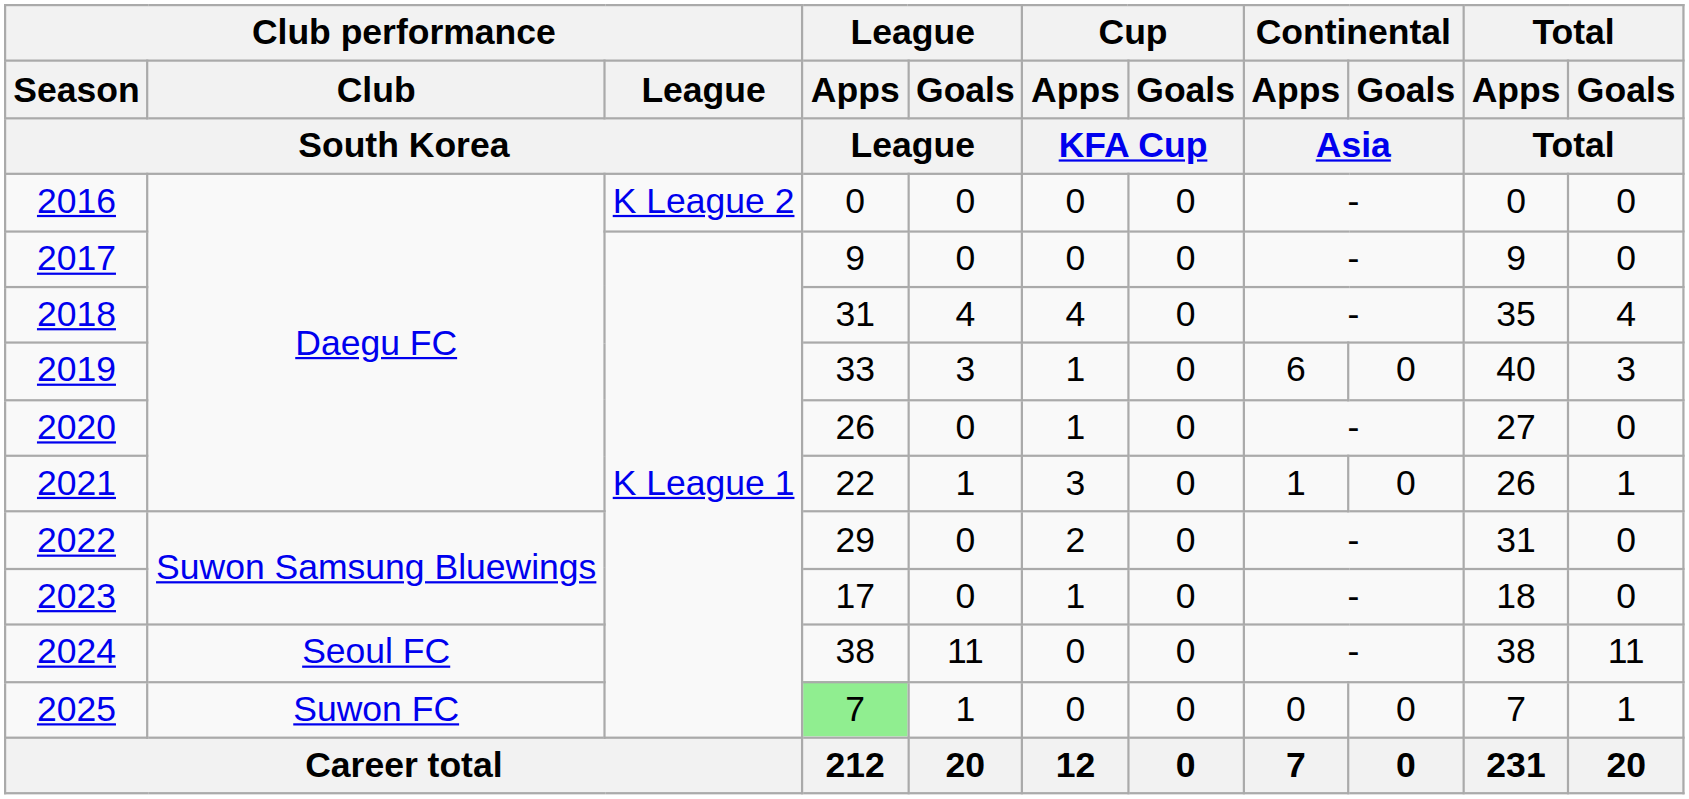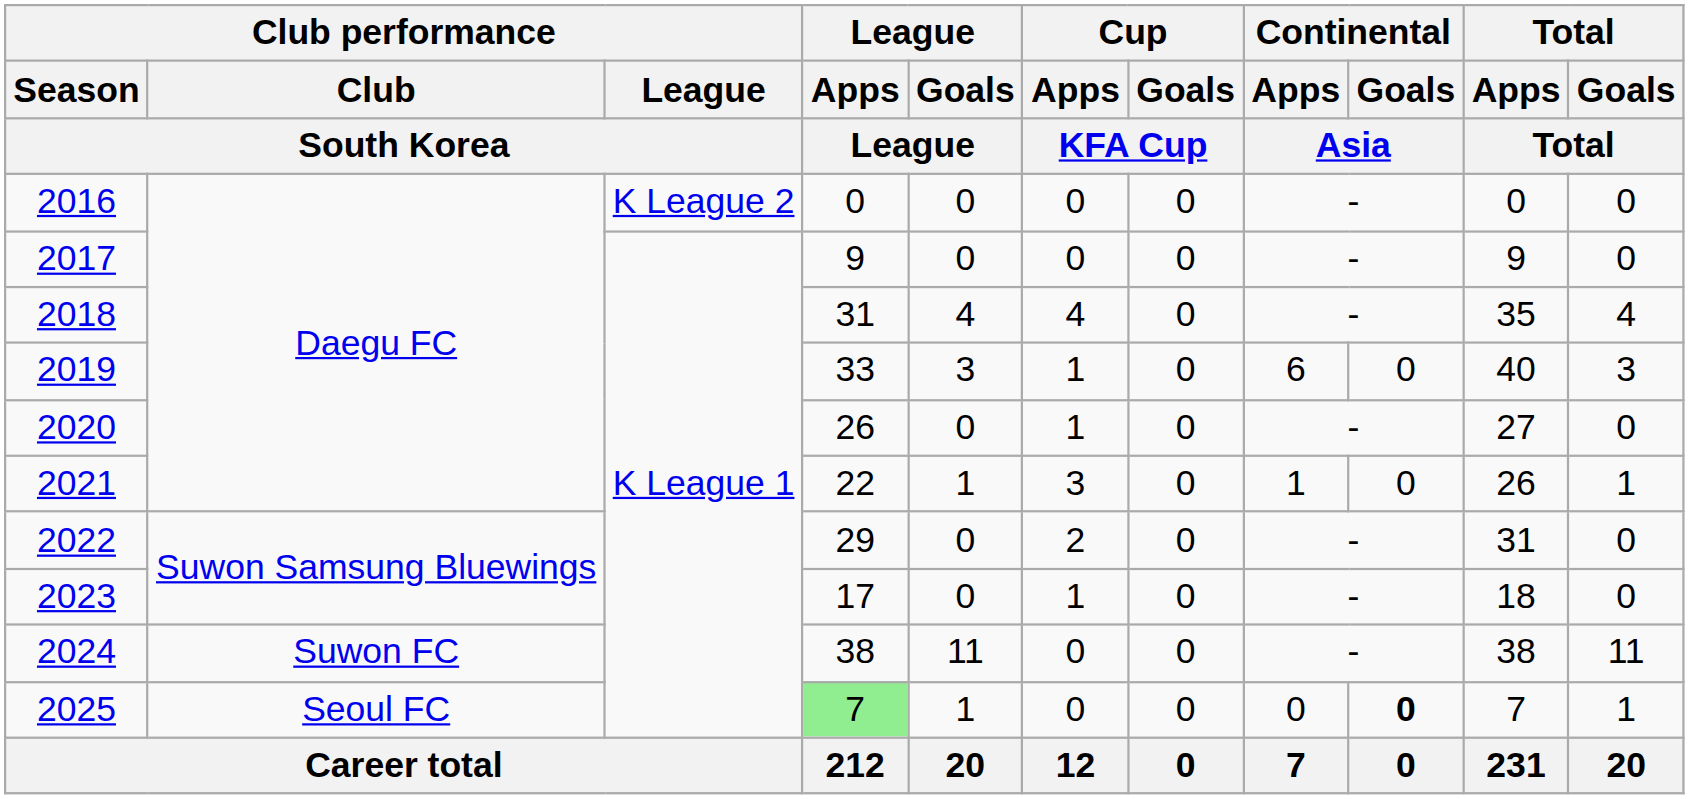2024 | Club performance / Club / South Korea: Seoul FC -> Suwon FC
2025 | Club performance / Club / South Korea: Suwon FC -> Seoul FC
2025 | Continental / Goals / Asia: normal -> bold
